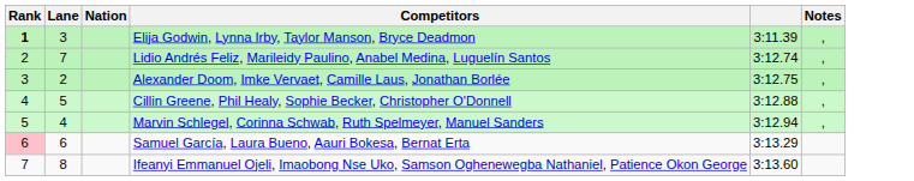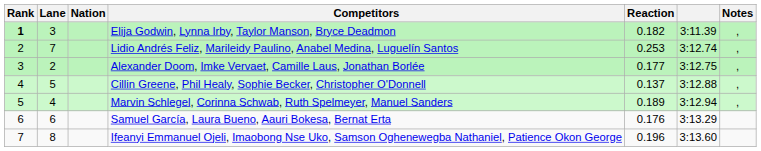+ column: Reaction | 0.182 | 0.253 | 0.177 | 0.137 | 0.189 | 0.176 | 0.196
Samuel García, Laura Bueno, Aauri Bokesa, Bernat Erta | Rank: pink background -> no background
